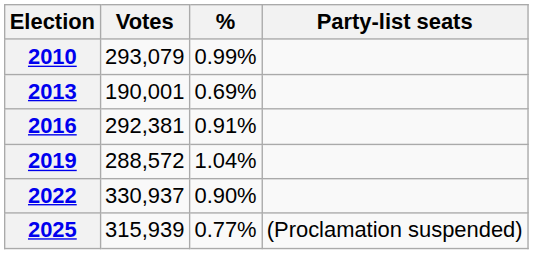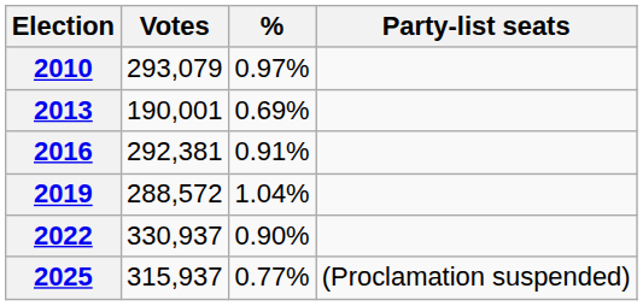2010 | %: 0.99% -> 0.97%
2025 | Votes: 315,939 -> 315,937
